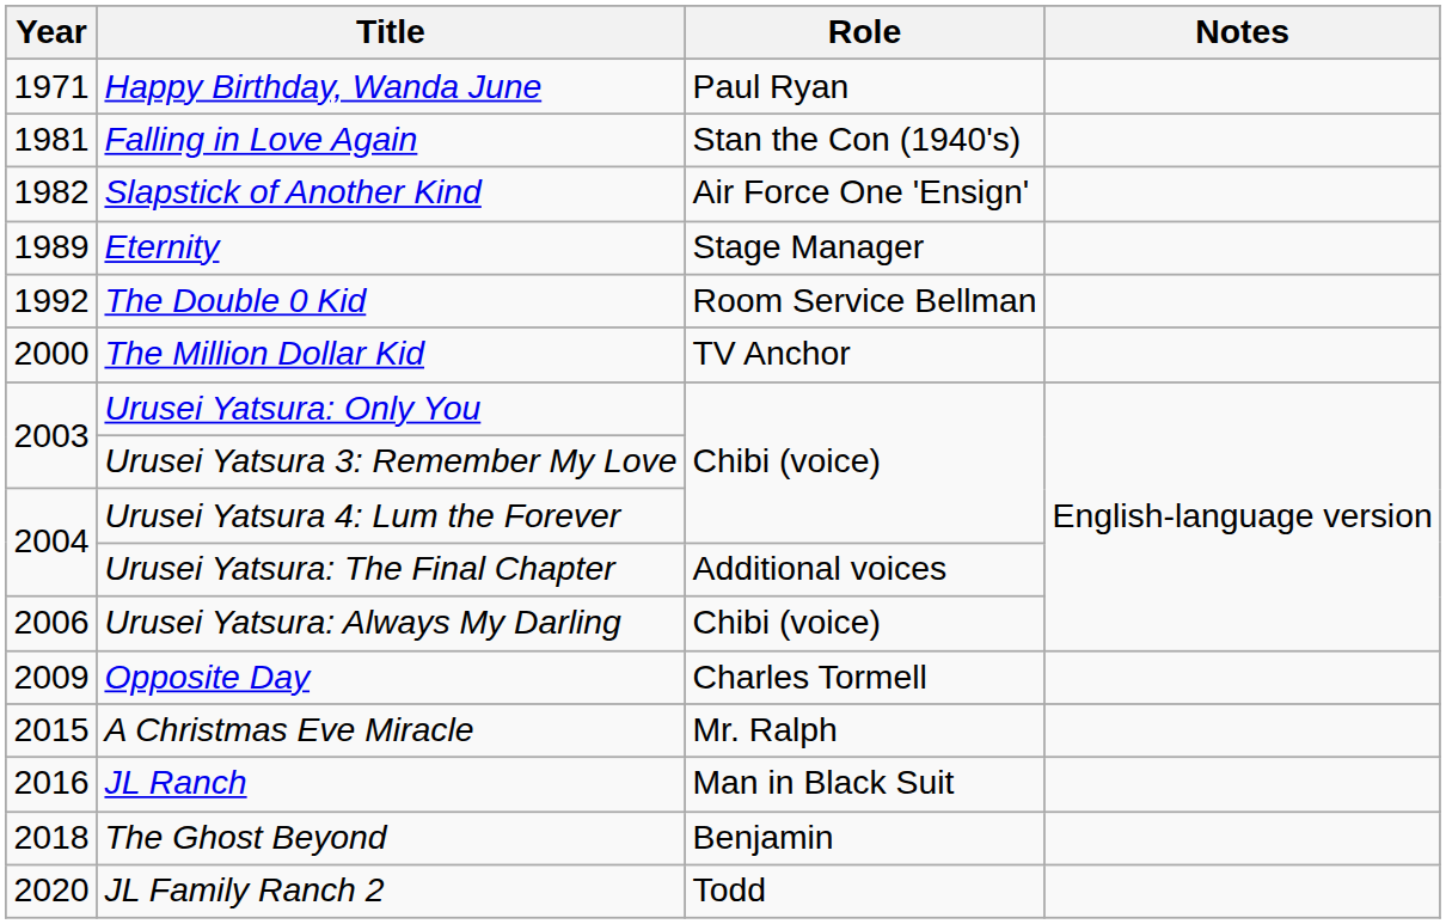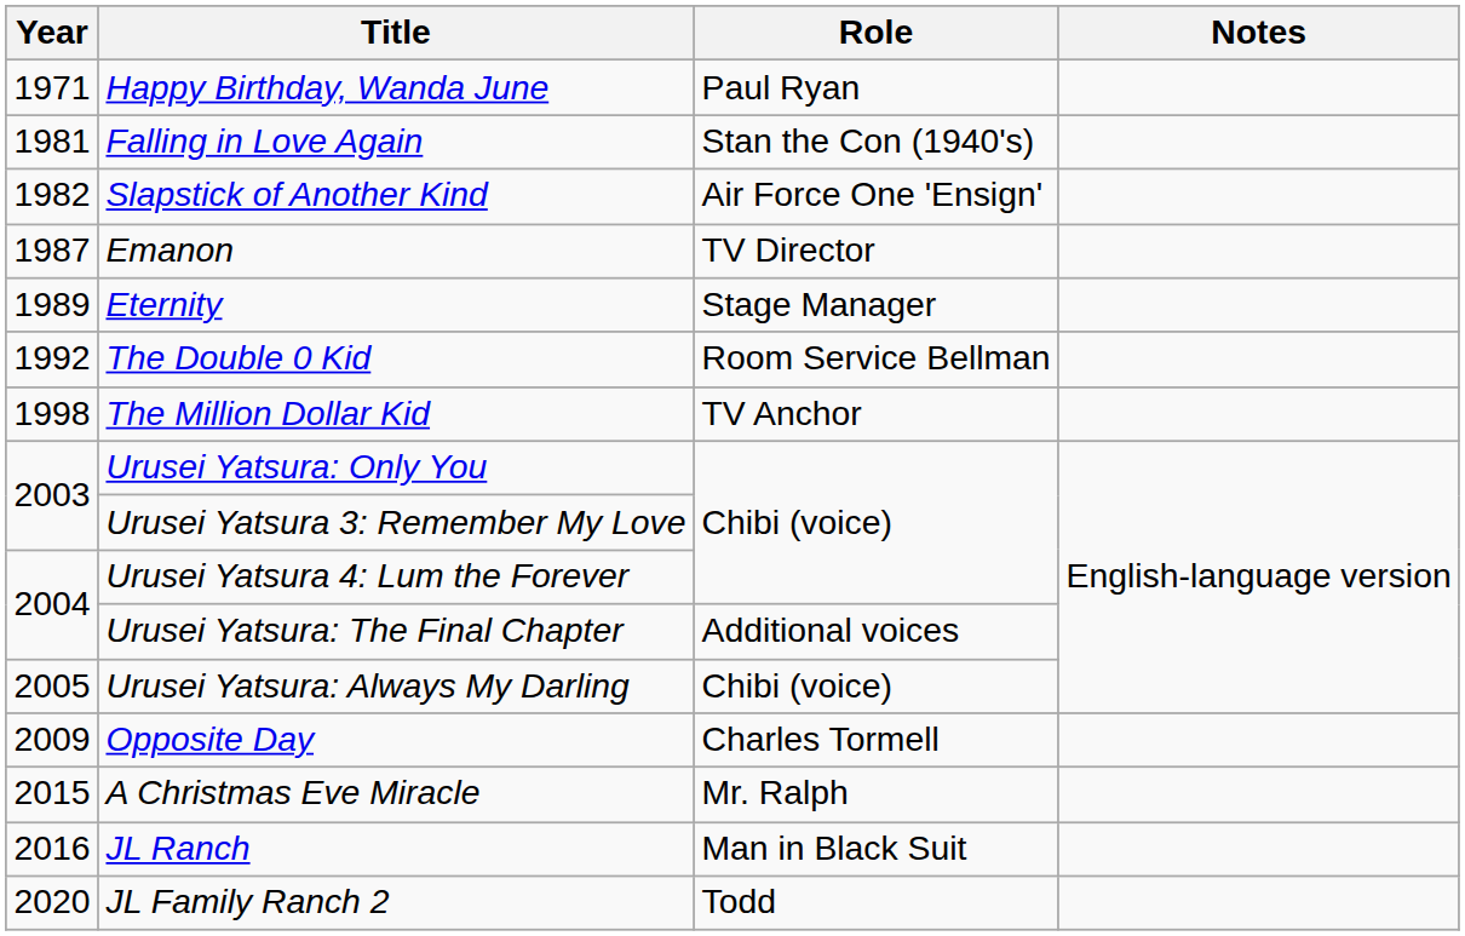+ row: 1987 | Emanon | TV Director
The Million Dollar Kid | Year: 2000 -> 1998
Urusei Yatsura: Always My Darling | Year: 2006 -> 2005
- row: 2018 | The Ghost Beyond | Benjamin
